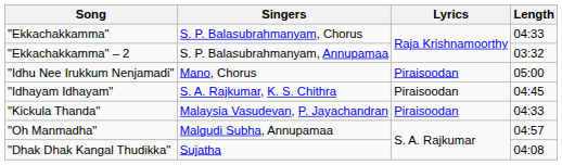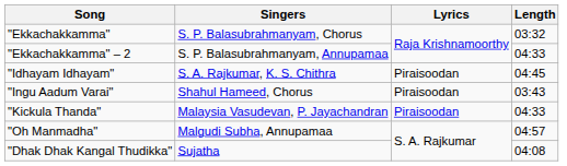"Ekkachakkamma" | Length: 04:33 -> 03:32
"Ekkachakkamma" – 2 | Length: 03:32 -> 04:33
- row: "Idhu Nee Irukkum Nenjamadi" | Mano, Chorus | Piraisoodan | 05:00
+ row: "Ingu Aadum Varai" | Shahul Hameed, Chorus | Piraisoodan | 03:43
